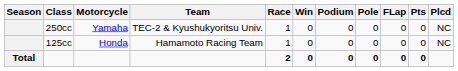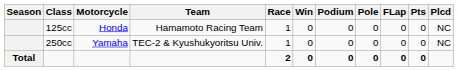rows swapped: 125cc <-> 250cc
